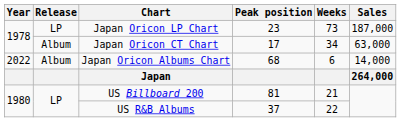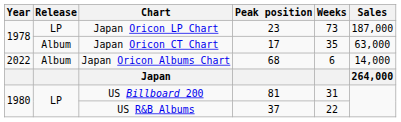Japan Oricon CT Chart | Weeks: 34 -> 35
US Billboard 200 | Weeks: 21 -> 31
